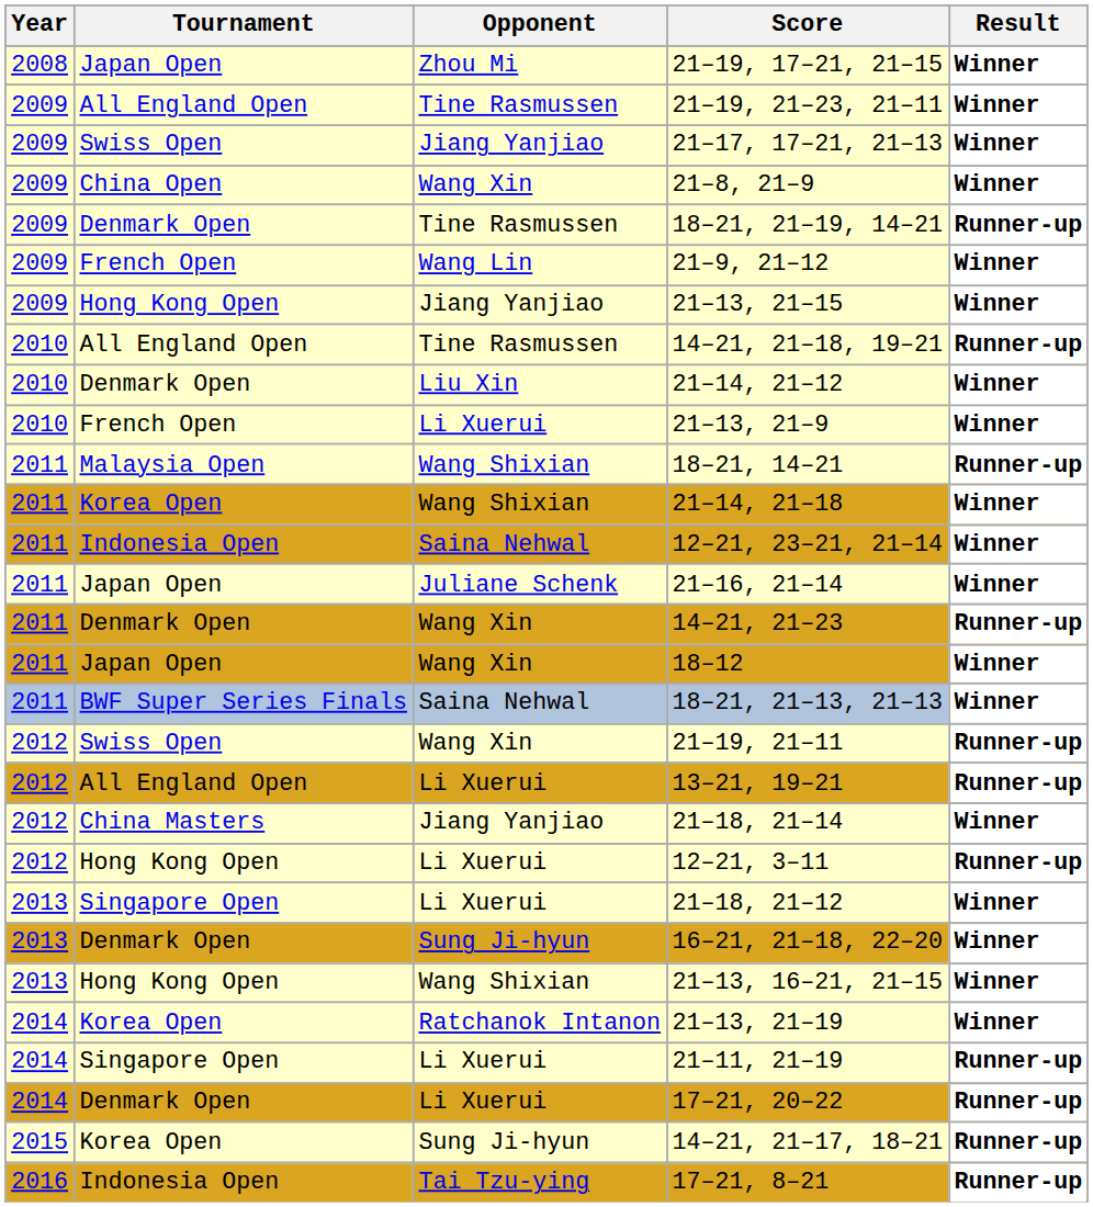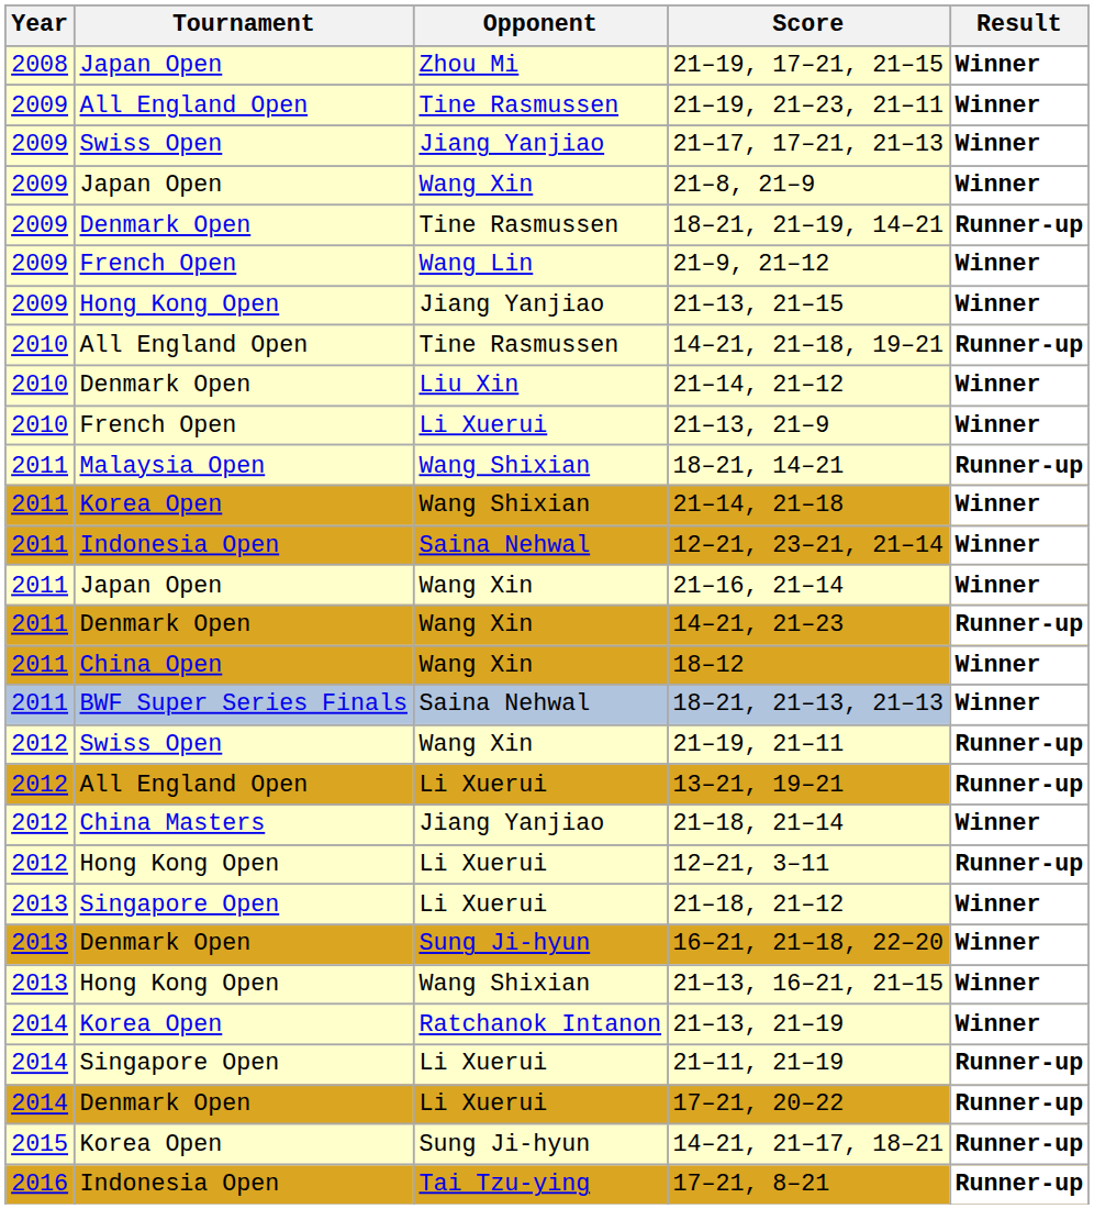21–8, 21–9 | Tournament: China Open -> Japan Open
21–16, 21–14 | Opponent: Juliane Schenk -> Wang Xin
18–12 | Tournament: Japan Open -> China Open
